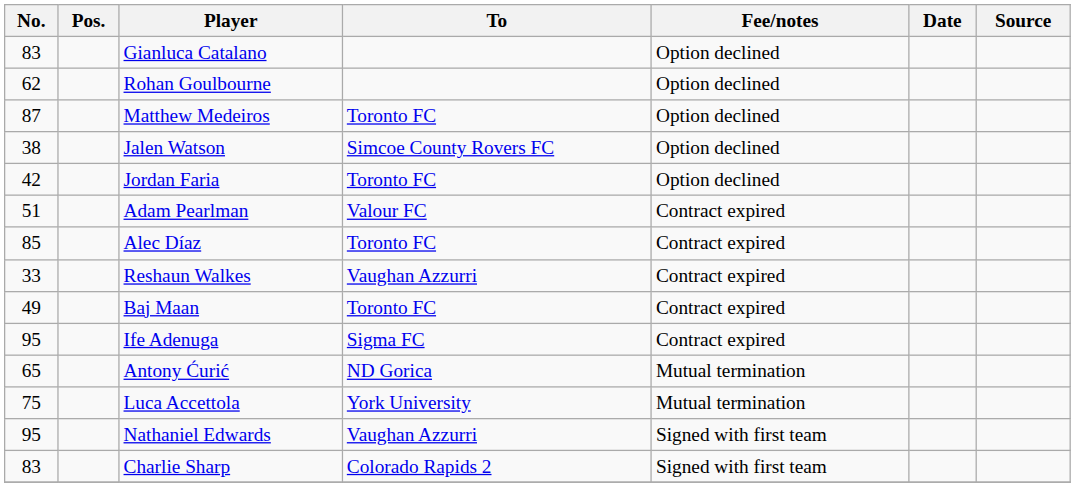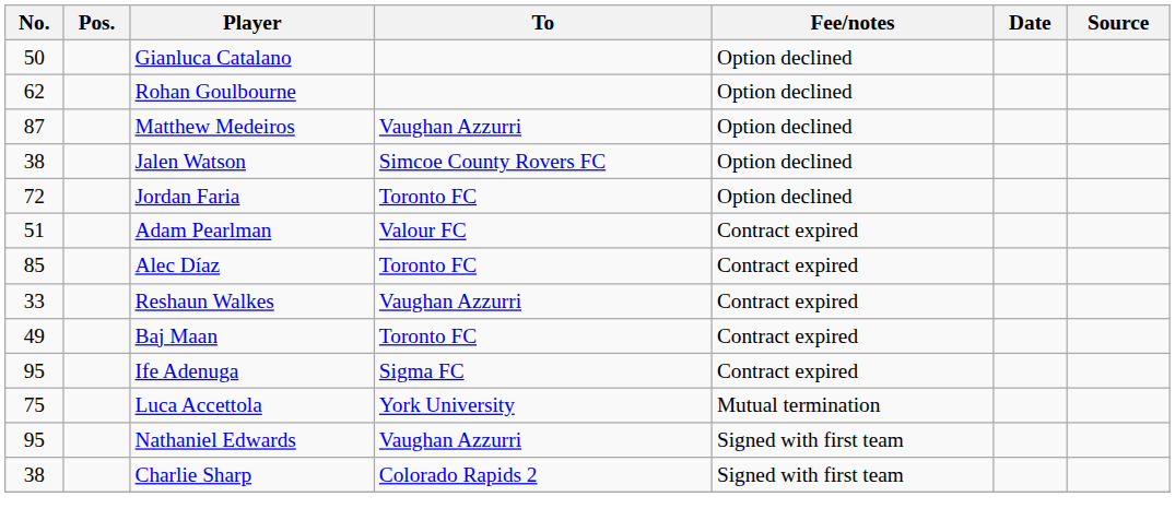Gianluca Catalano | No.: 83 -> 50
Matthew Medeiros | To: Toronto FC -> Vaughan Azzurri
Jordan Faria | No.: 42 -> 72
- row: 65 | Antony Ćurić | ND Gorica | Mutual termination
Charlie Sharp | No.: 83 -> 38
